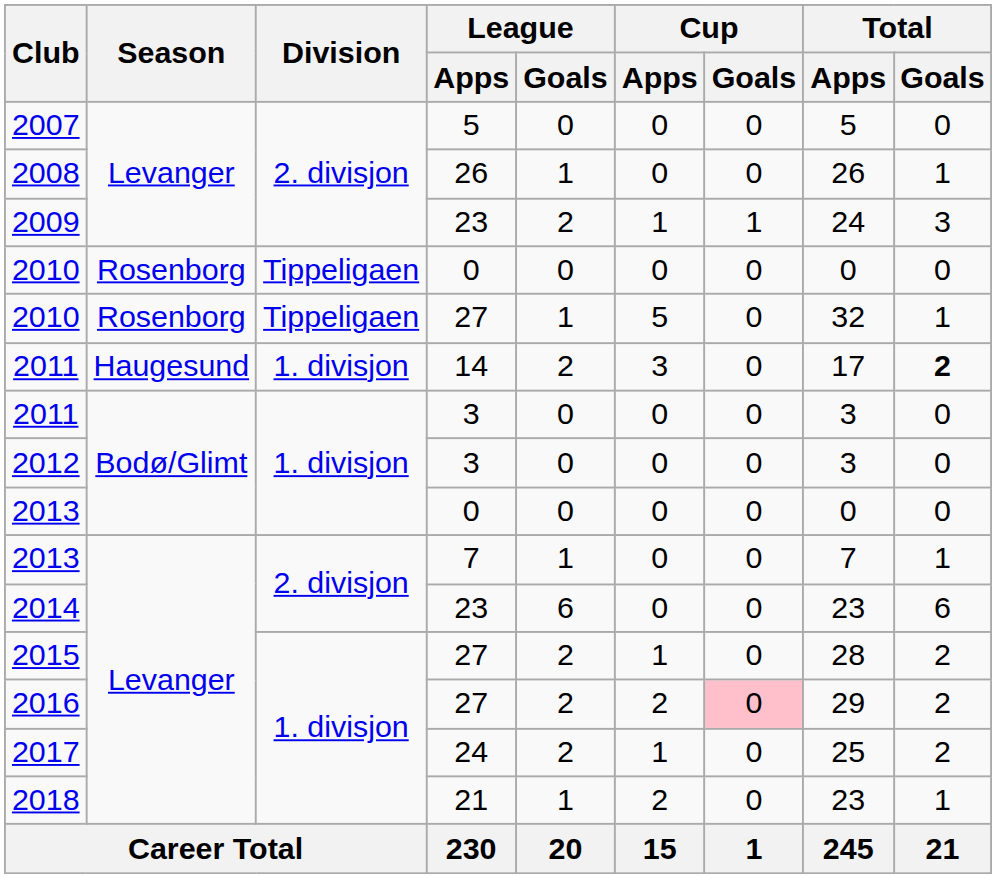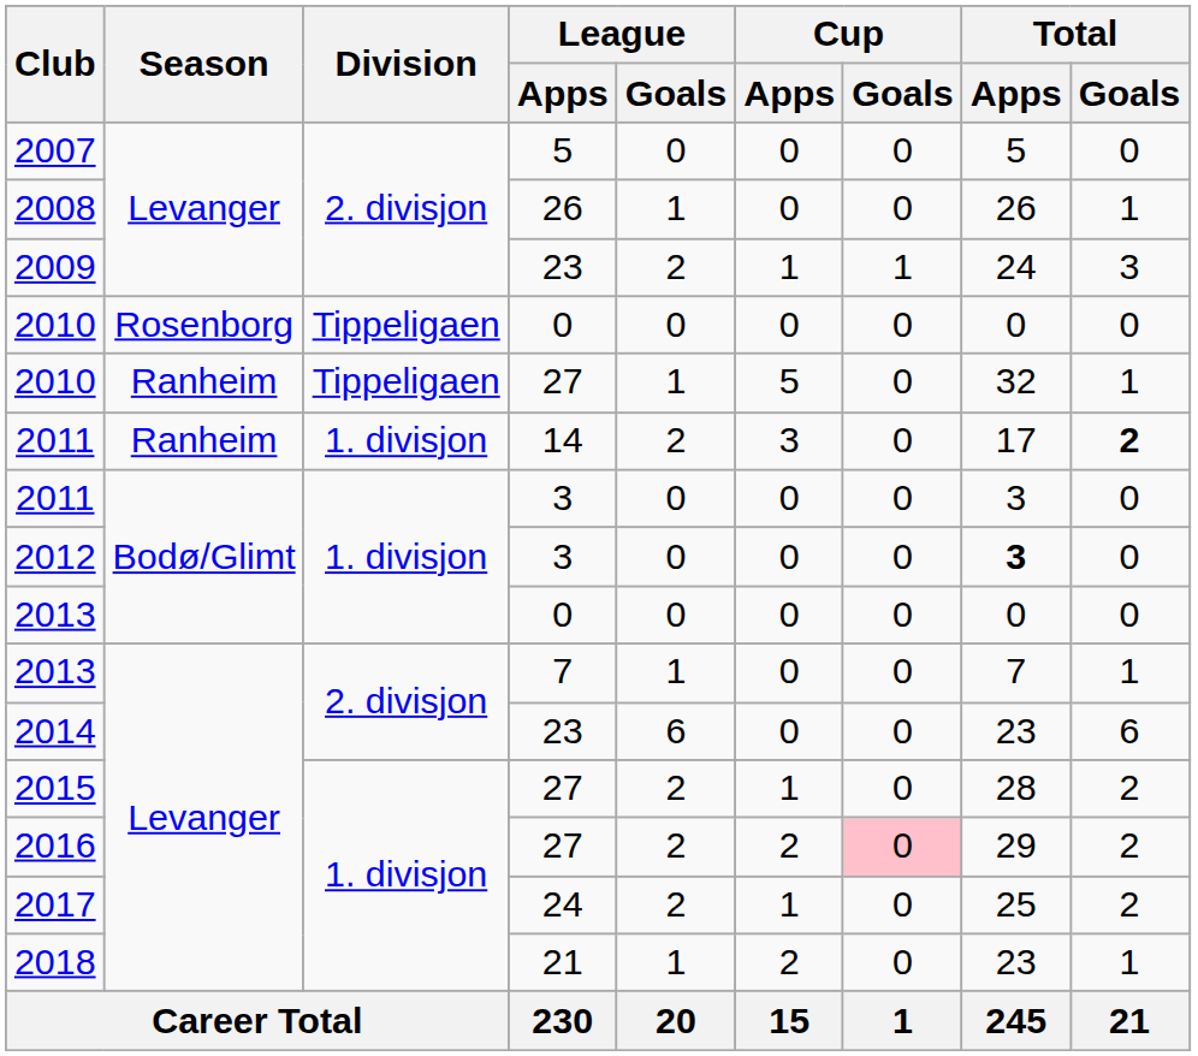2010 / 27 | Season: Rosenborg -> Ranheim
2011 / 14 | Season: Haugesund -> Ranheim
2012 | Total / Apps: normal -> bold
